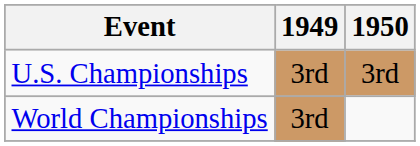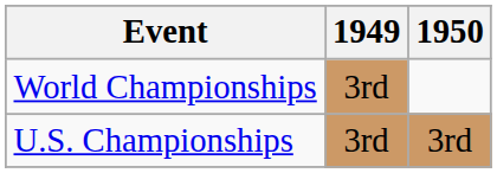rows swapped: World Championships <-> U.S. Championships
